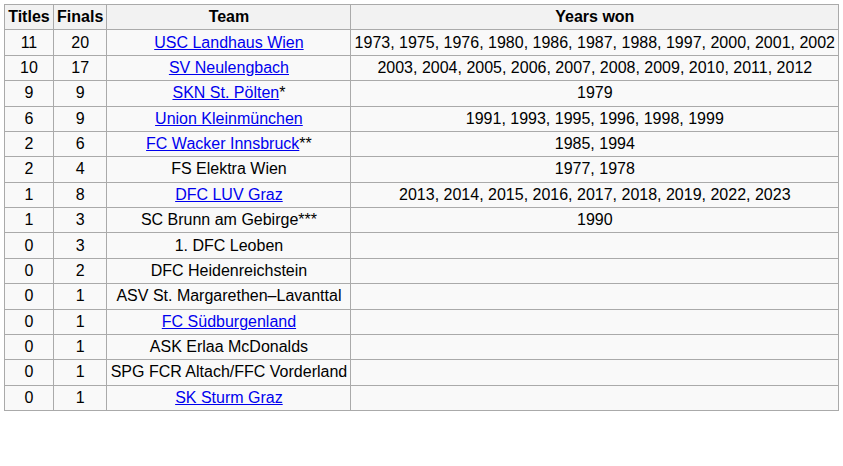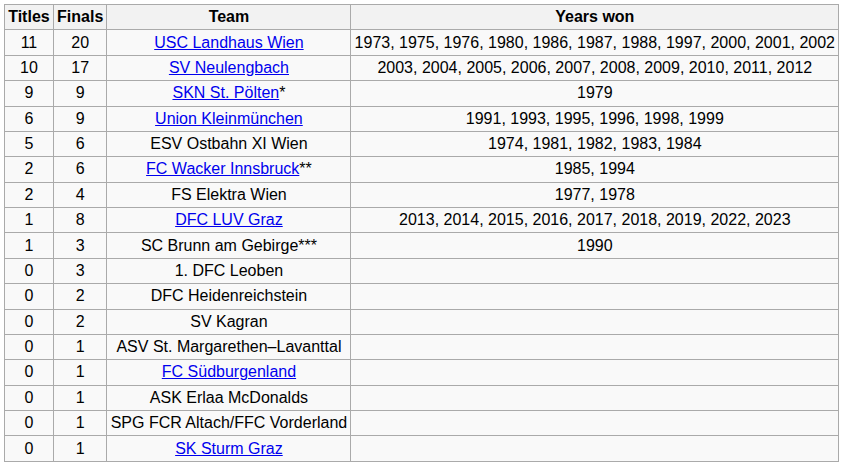+ row: 5 | 6 | ESV Ostbahn XI Wien | 1974, 1981, 1982, 1983, 1984
+ row: 0 | 2 | SV Kagran
